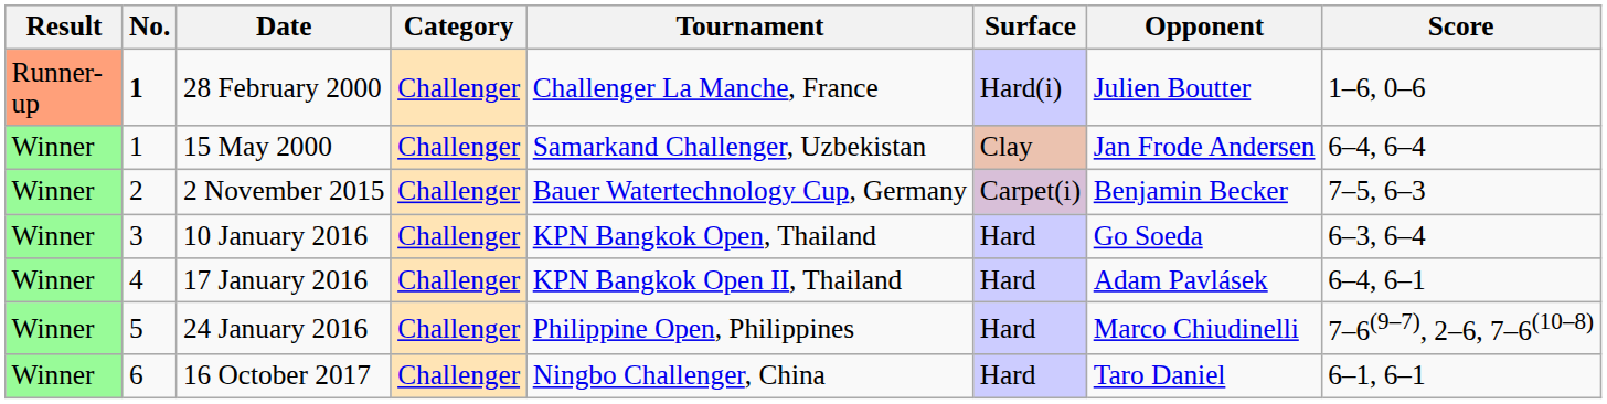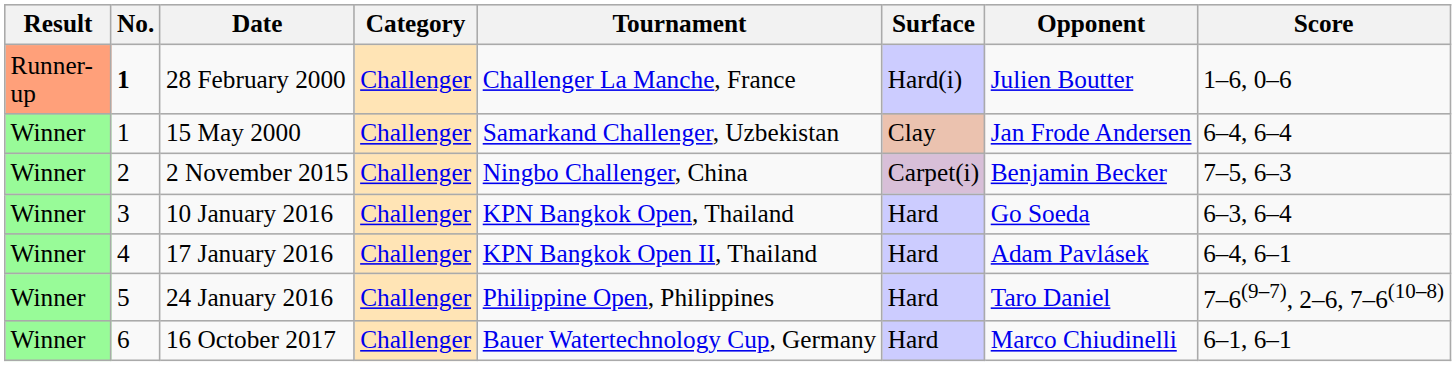2 November 2015 | Tournament: Bauer Watertechnology Cup, Germany -> Ningbo Challenger, China
24 January 2016 | Opponent: Marco Chiudinelli -> Taro Daniel
16 October 2017 | Tournament: Ningbo Challenger, China -> Bauer Watertechnology Cup, Germany
16 October 2017 | Opponent: Taro Daniel -> Marco Chiudinelli
